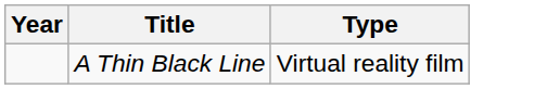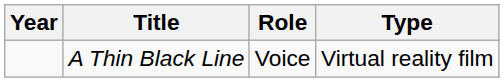+ column: Role | Voice
